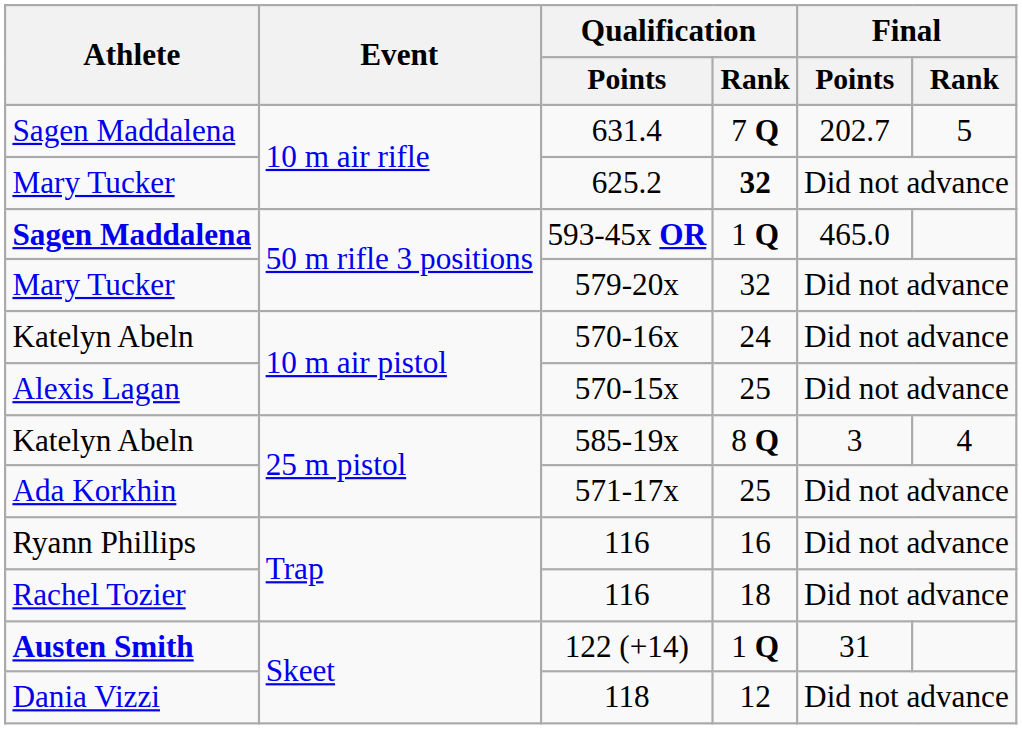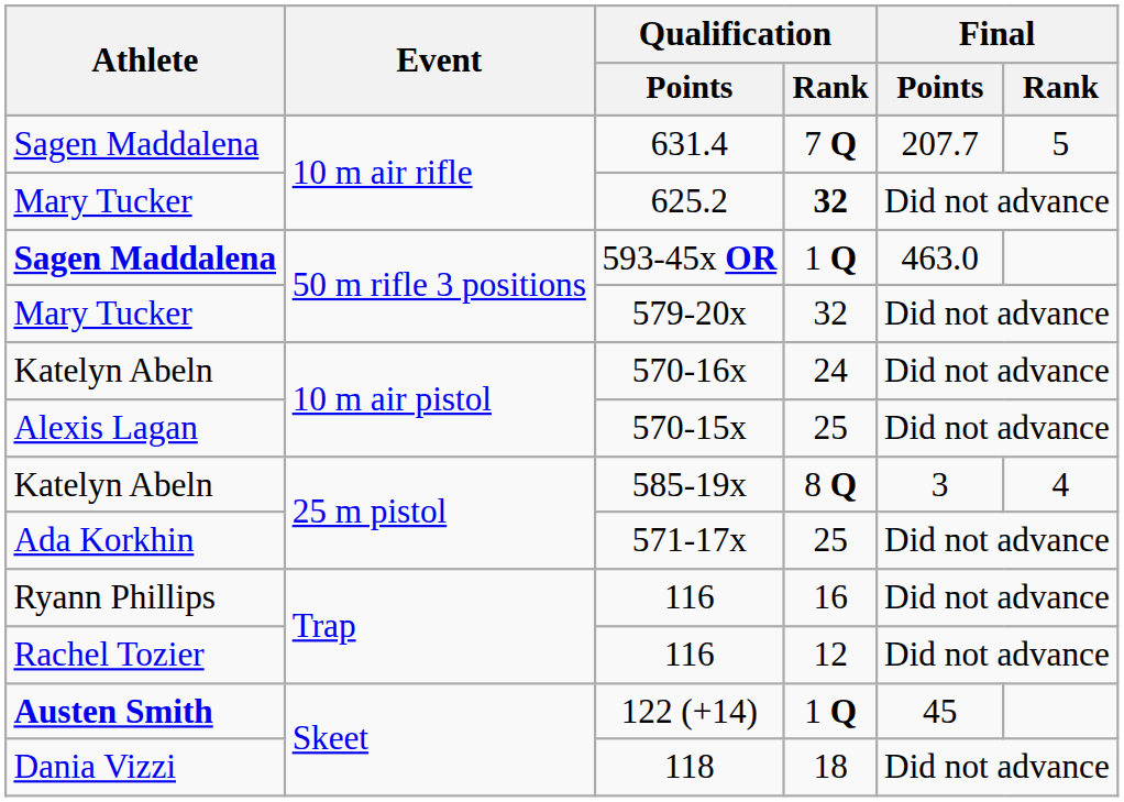631.4 | Final / Points: 202.7 -> 207.7
593-45x OR | Final / Points: 465.0 -> 463.0
Rachel Tozier / 116 | Qualification / Rank: 18 -> 12
122 (+14) | Final / Points: 31 -> 45
118 | Qualification / Rank: 12 -> 18
